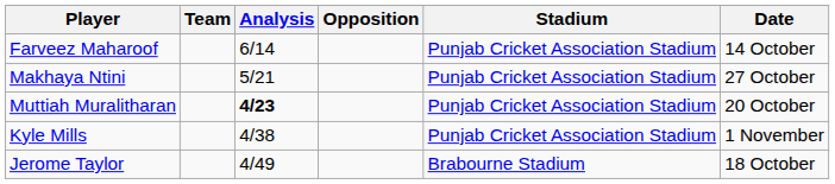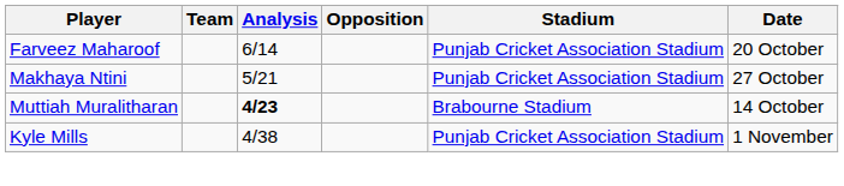Farveez Maharoof | Date: 14 October -> 20 October
Muttiah Muralitharan | Stadium: Punjab Cricket Association Stadium -> Brabourne Stadium
Muttiah Muralitharan | Date: 20 October -> 14 October
- row: Jerome Taylor | 4/49 | Brabourne Stadium | 18 October
